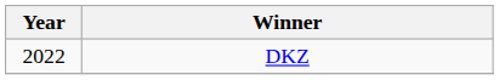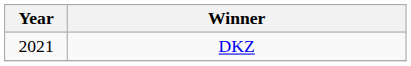DKZ | Year: 2022 -> 2021
